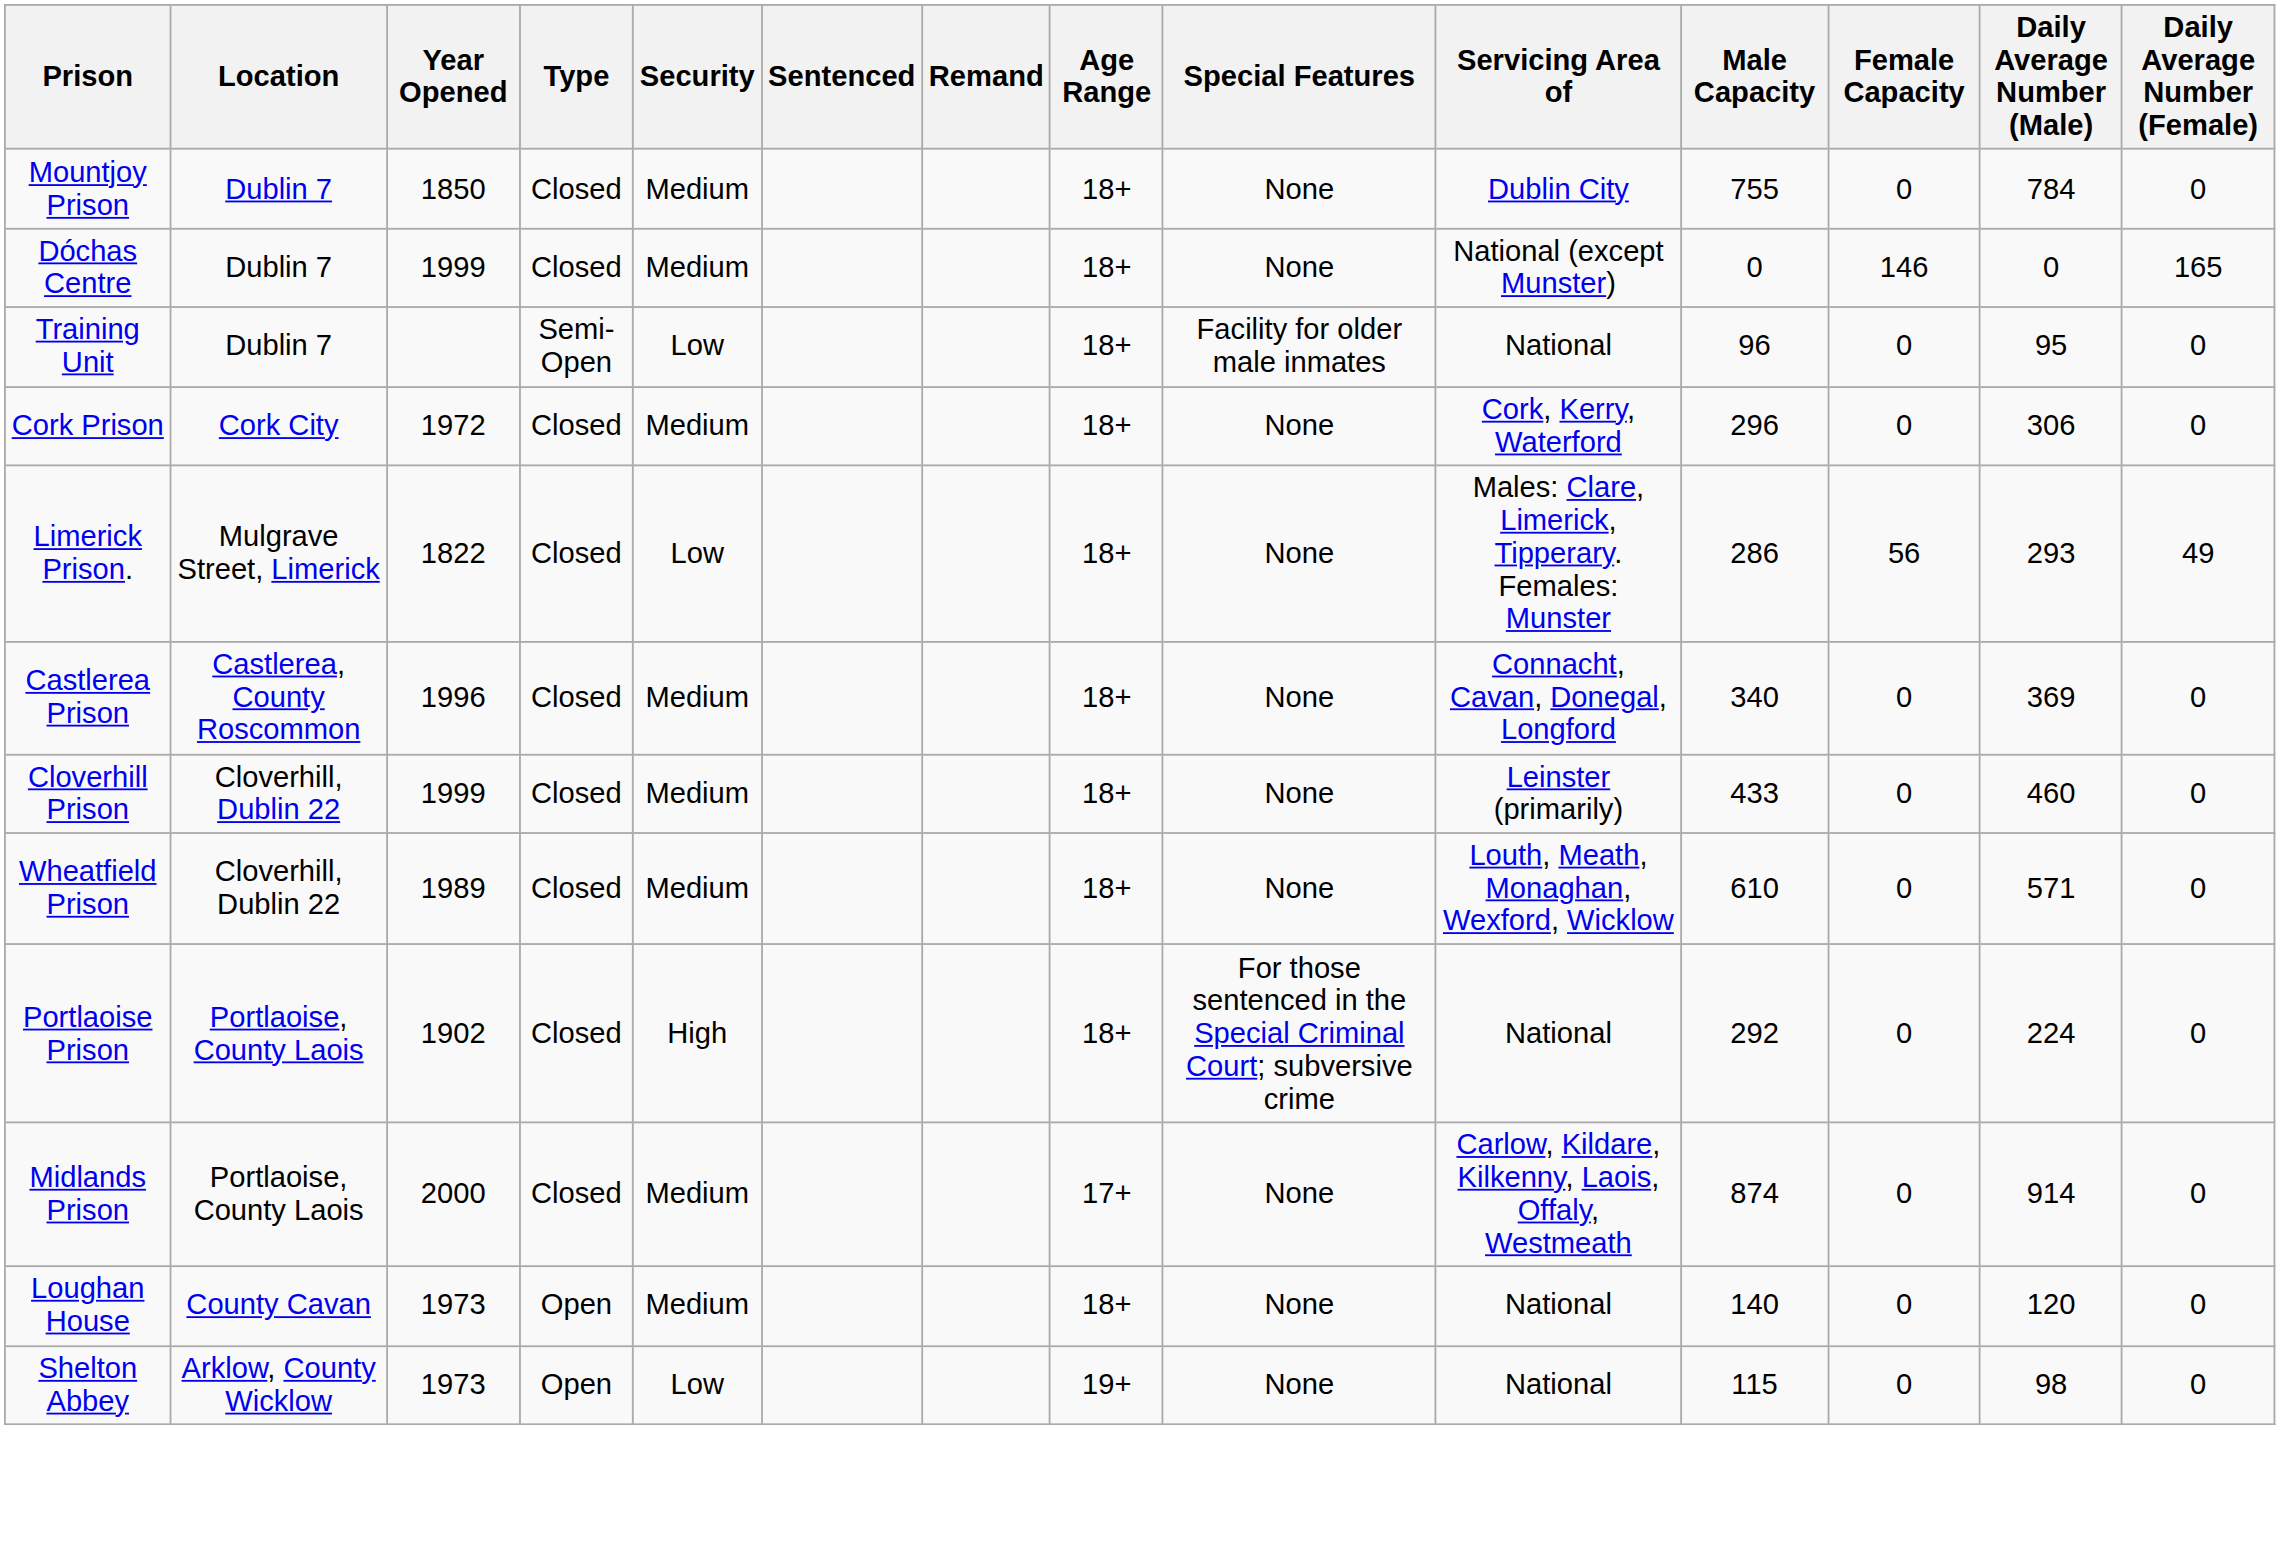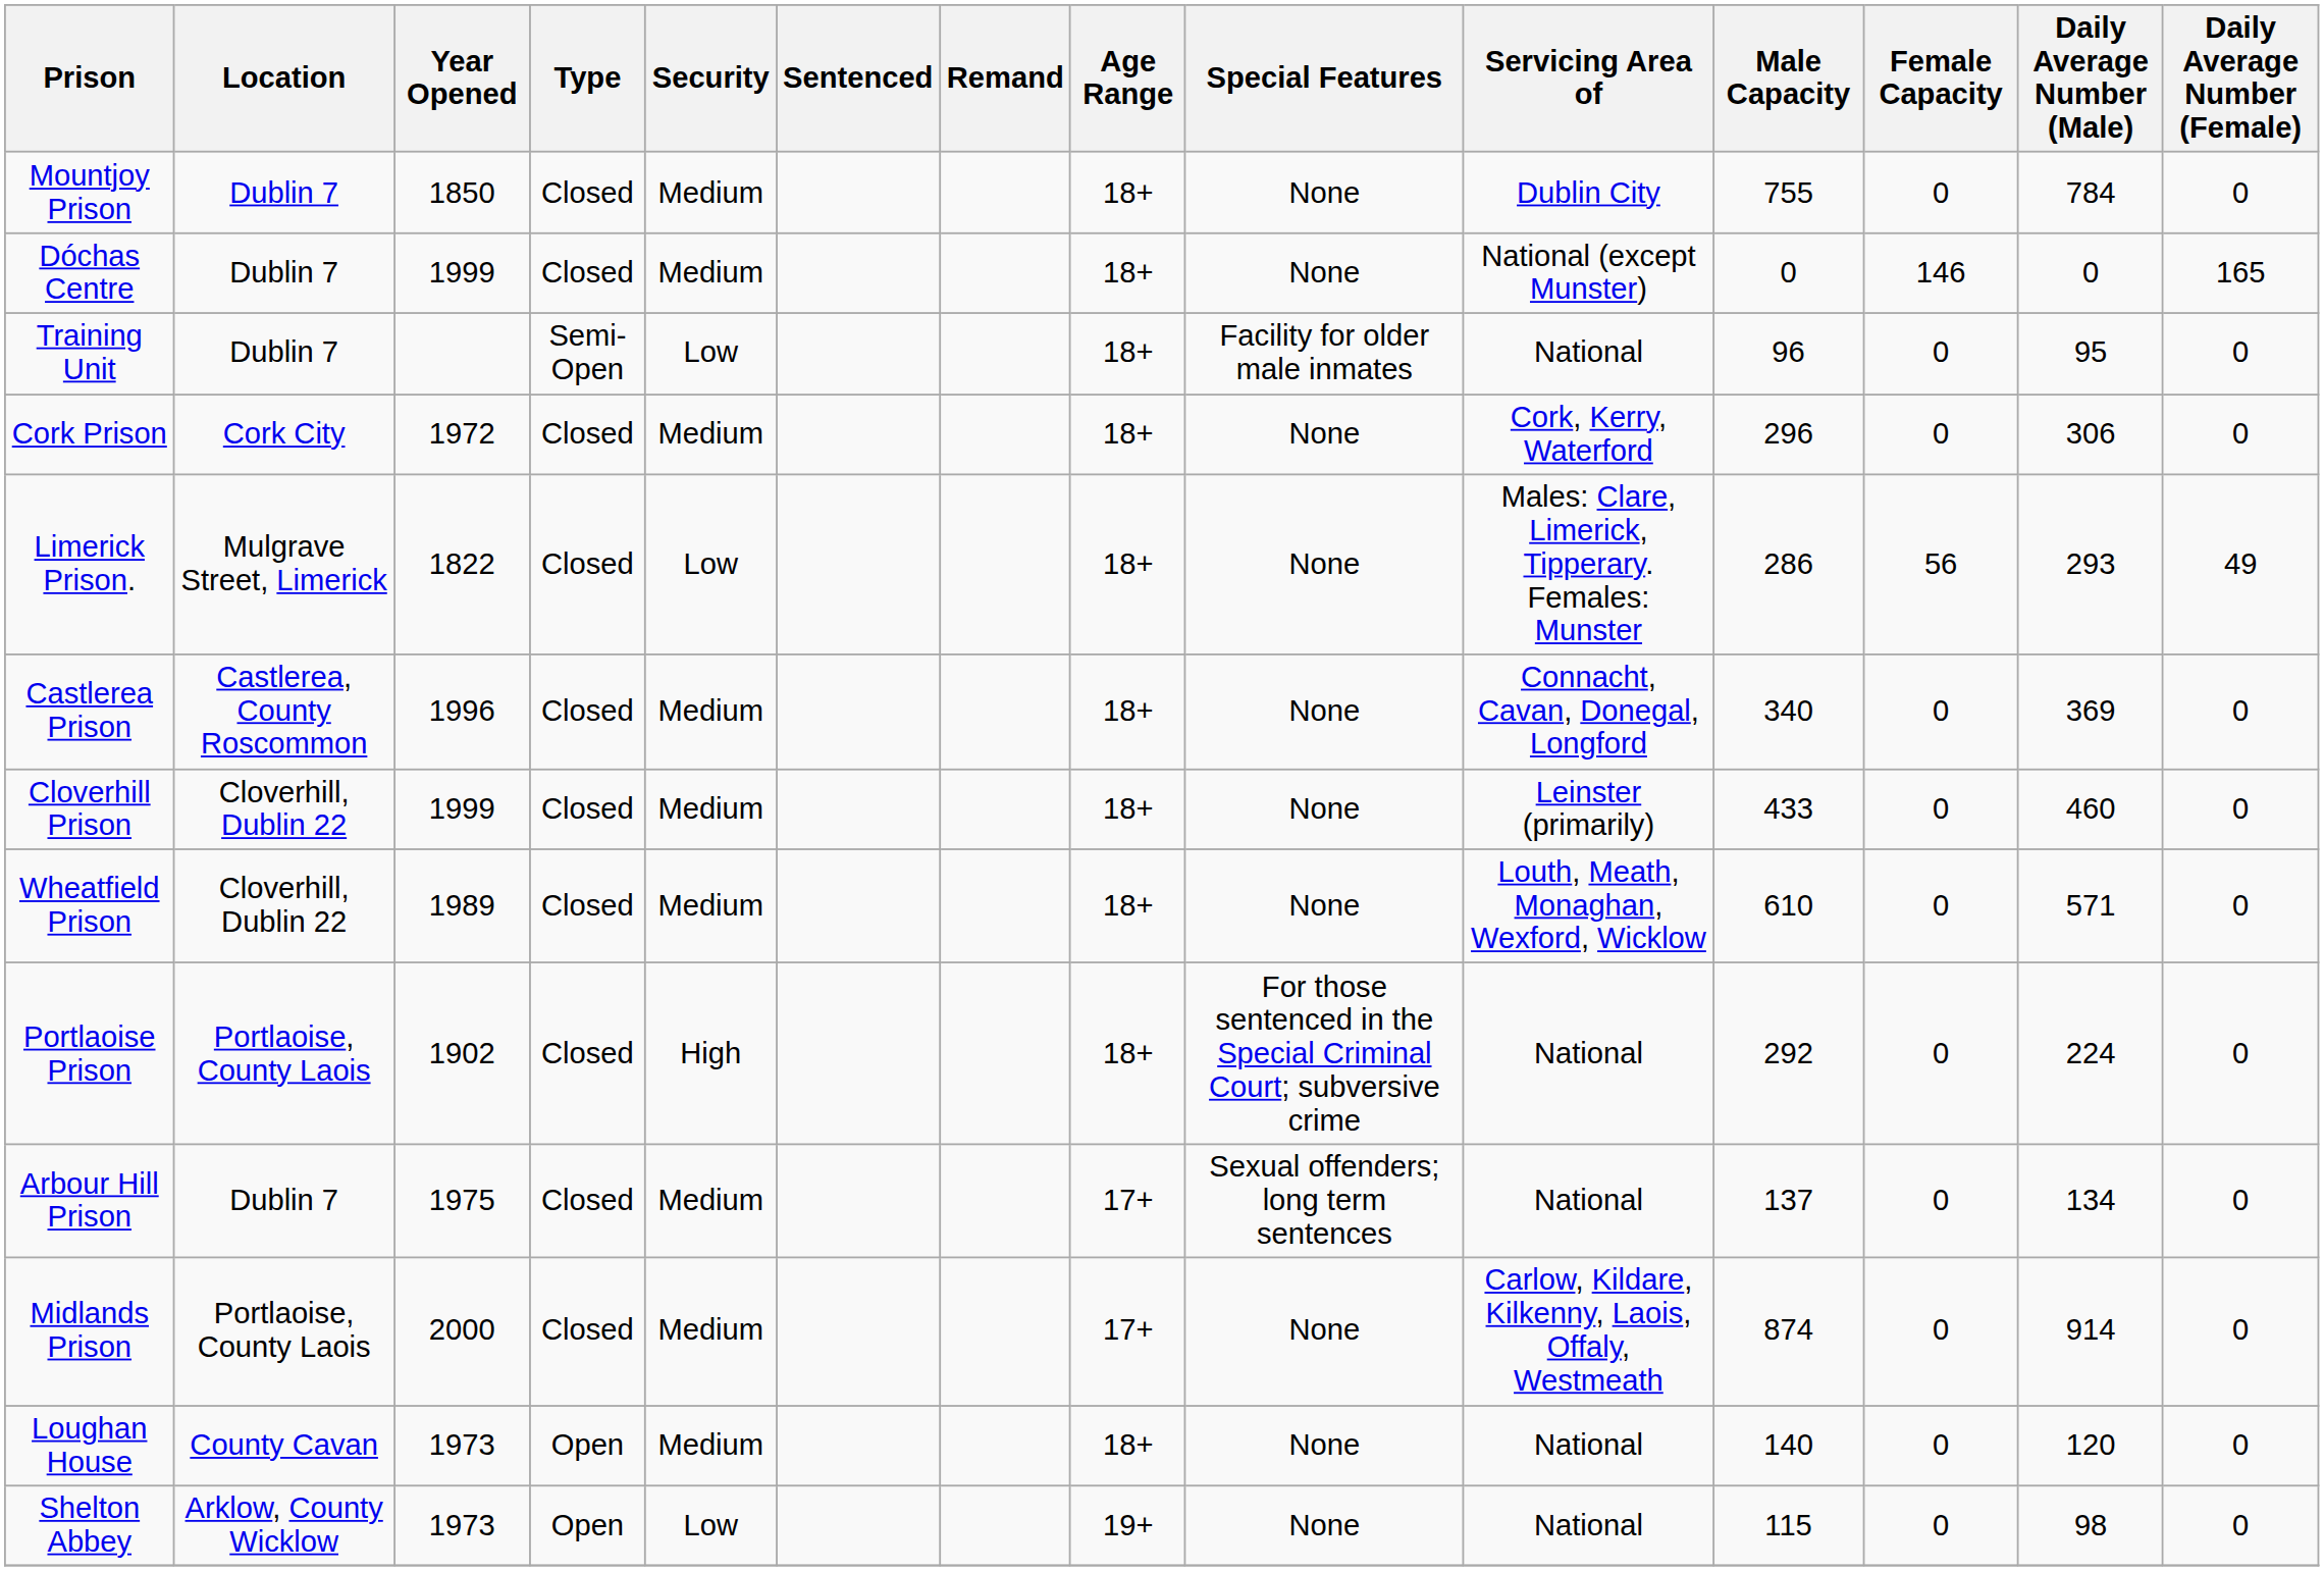+ row: Arbour Hill Prison | Dublin 7 | 1975 | Closed | Medium | 17+ | Sexual offenders; long term sentences | National | 137 | 0 | 134 | 0
